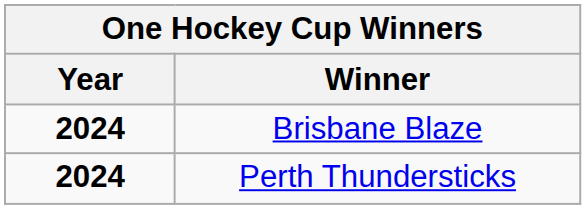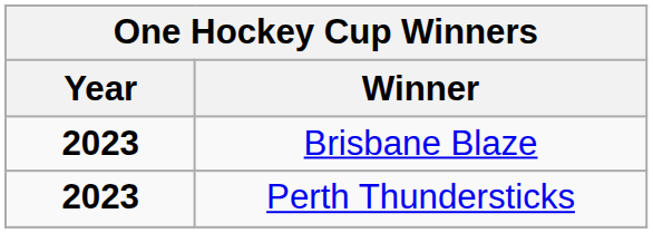Brisbane Blaze | Year: 2024 -> 2023
Perth Thundersticks | Year: 2024 -> 2023
